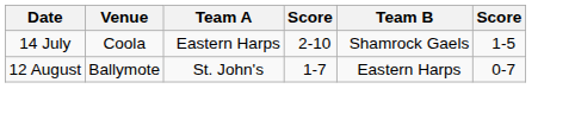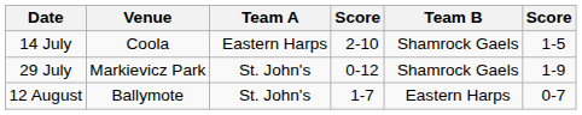+ row: 29 July | Markievicz Park | St. John's | 0-12 | Shamrock Gaels | 1-9
